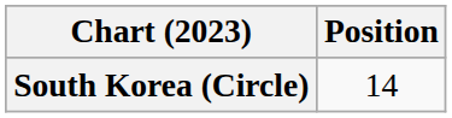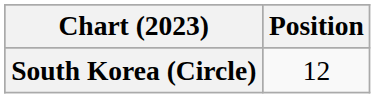South Korea (Circle) | Position: 14 -> 12
